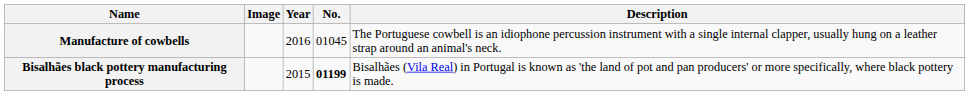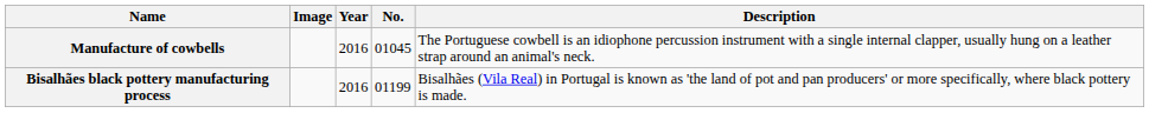Bisalhães black pottery manufacturing process | Year: 2015 -> 2016
Bisalhães black pottery manufacturing process | No.: bold -> normal
